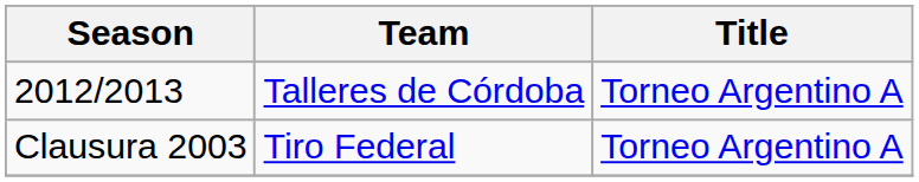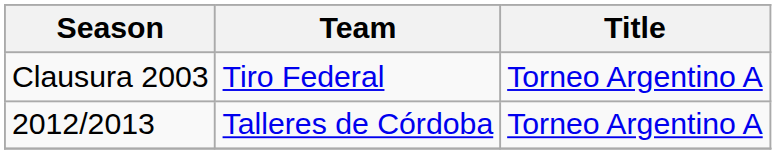rows swapped: Clausura 2003 <-> 2012/2013
